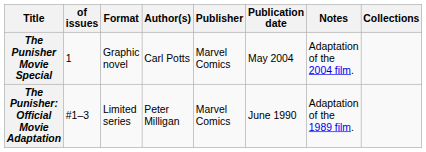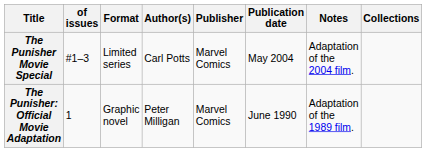The Punisher Movie Special | of issues: 1 -> #1–3
The Punisher Movie Special | Format: Graphic novel -> Limited series
The Punisher: Official Movie Adaptation | of issues: #1–3 -> 1
The Punisher: Official Movie Adaptation | Format: Limited series -> Graphic novel
